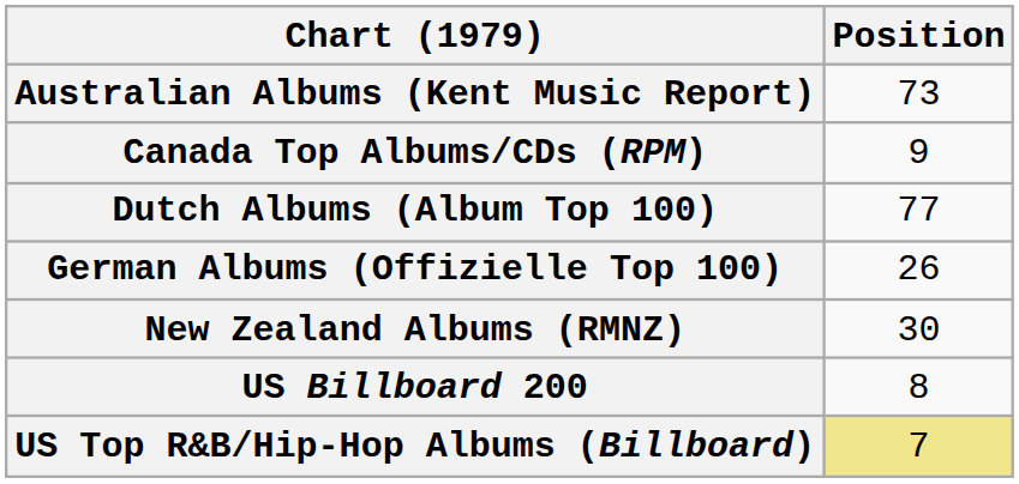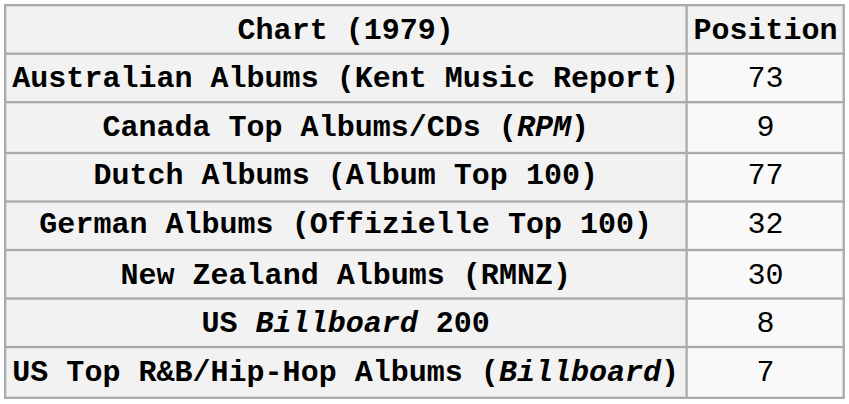German Albums (Offizielle Top 100) | Position: 26 -> 32
US Top R&B/Hip-Hop Albums (Billboard) | Position: khaki background -> no background
